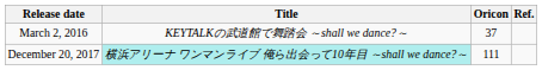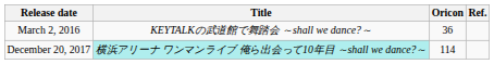March 2, 2016 | Oricon: 37 -> 36
December 20, 2017 | Oricon: 111 -> 114
